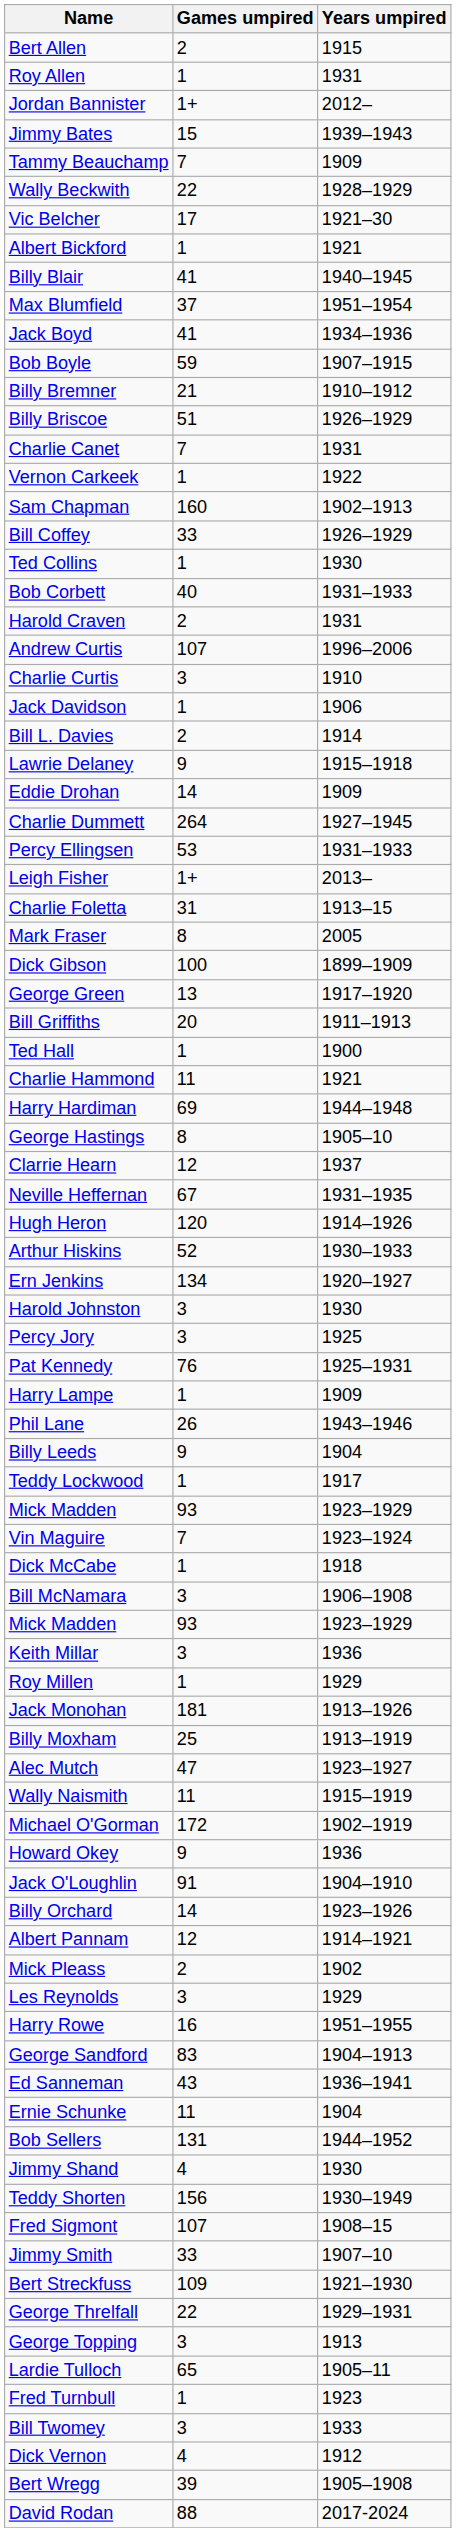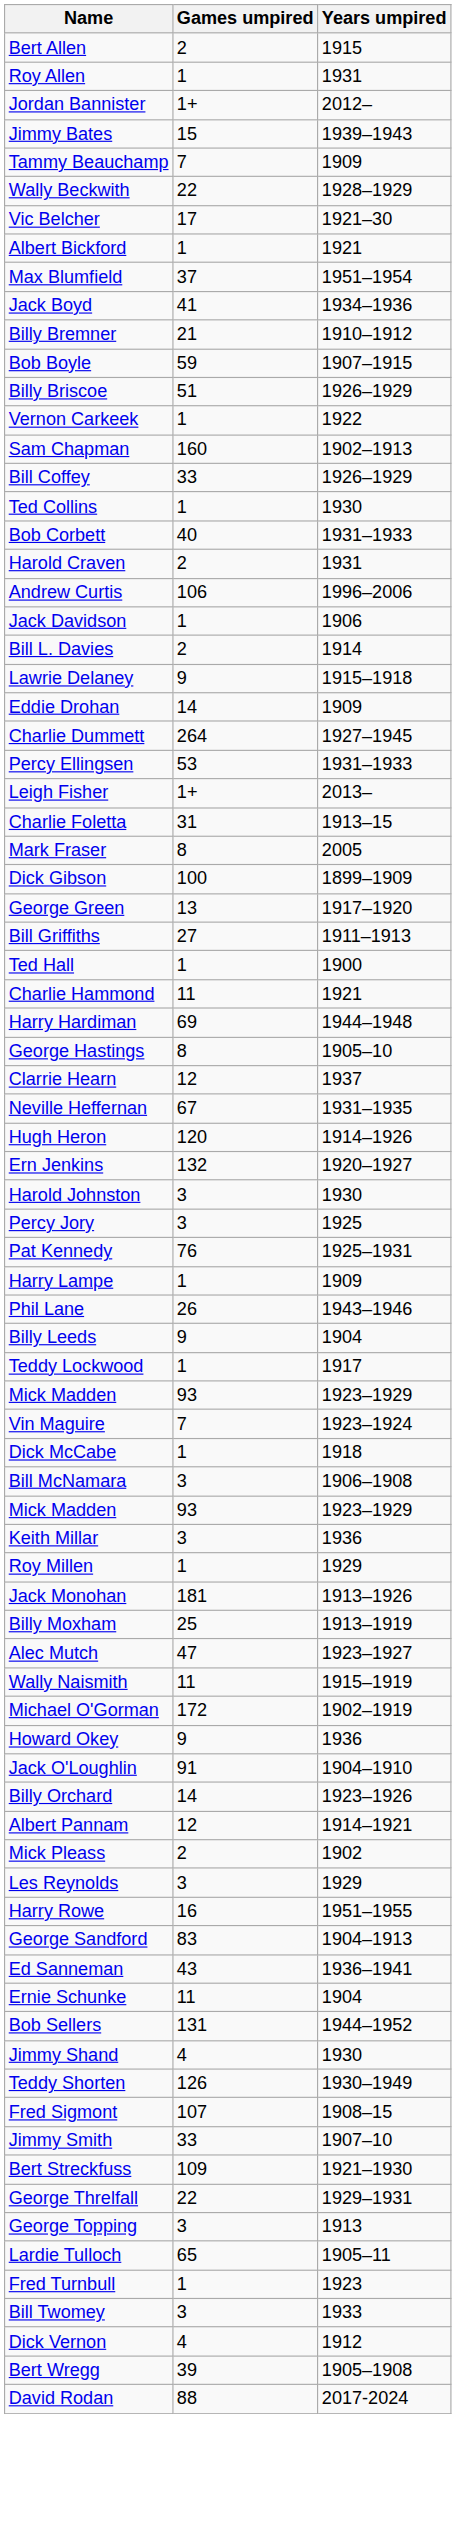- row: Billy Blair | 41 | 1940–1945
rows swapped: Bob Boyle <-> Billy Bremner
- row: Charlie Canet | 7 | 1931
Andrew Curtis | Games umpired: 107 -> 106
- row: Charlie Curtis | 3 | 1910
Bill Griffiths | Games umpired: 20 -> 27
- row: Arthur Hiskins | 52 | 1930–1933
Ern Jenkins | Games umpired: 134 -> 132
Teddy Shorten | Games umpired: 156 -> 126
